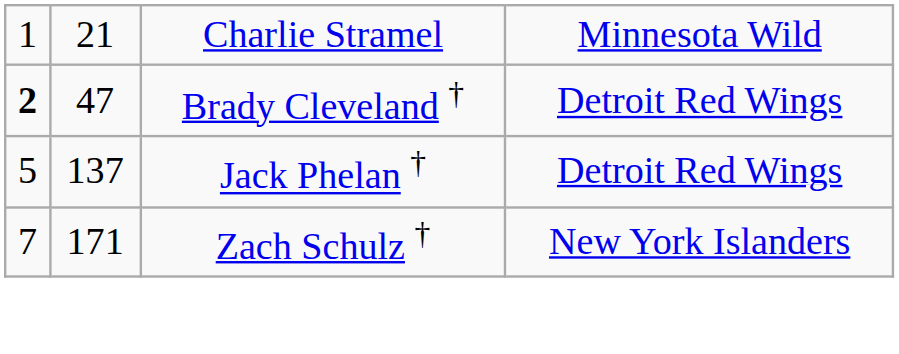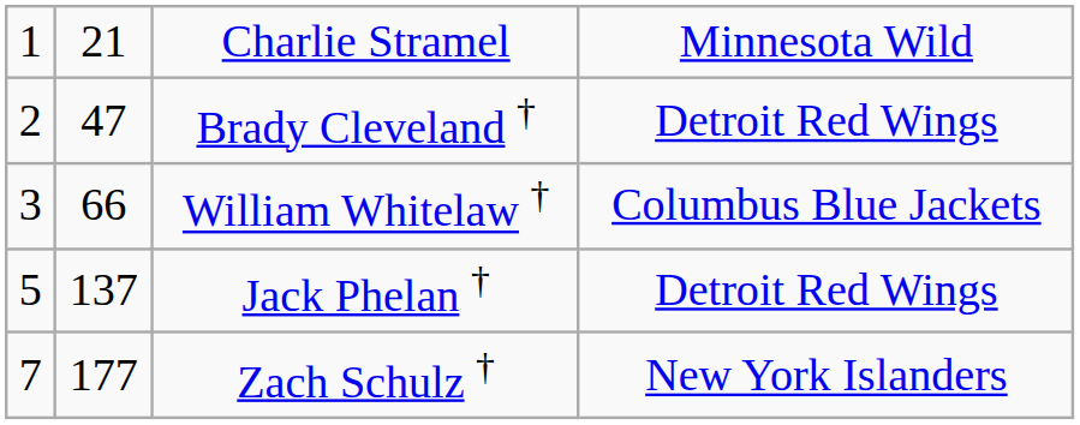Brady Cleveland † | column 1: bold -> normal
+ row: 3 | 66 | William Whitelaw † | Columbus Blue Jackets
Zach Schulz † | column 2: 171 -> 177
